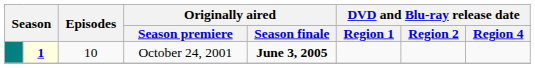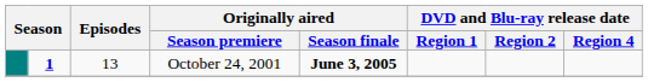October 24, 2001 | column 2: lightyellow background -> no background
October 24, 2001 | Episodes: 10 -> 13
